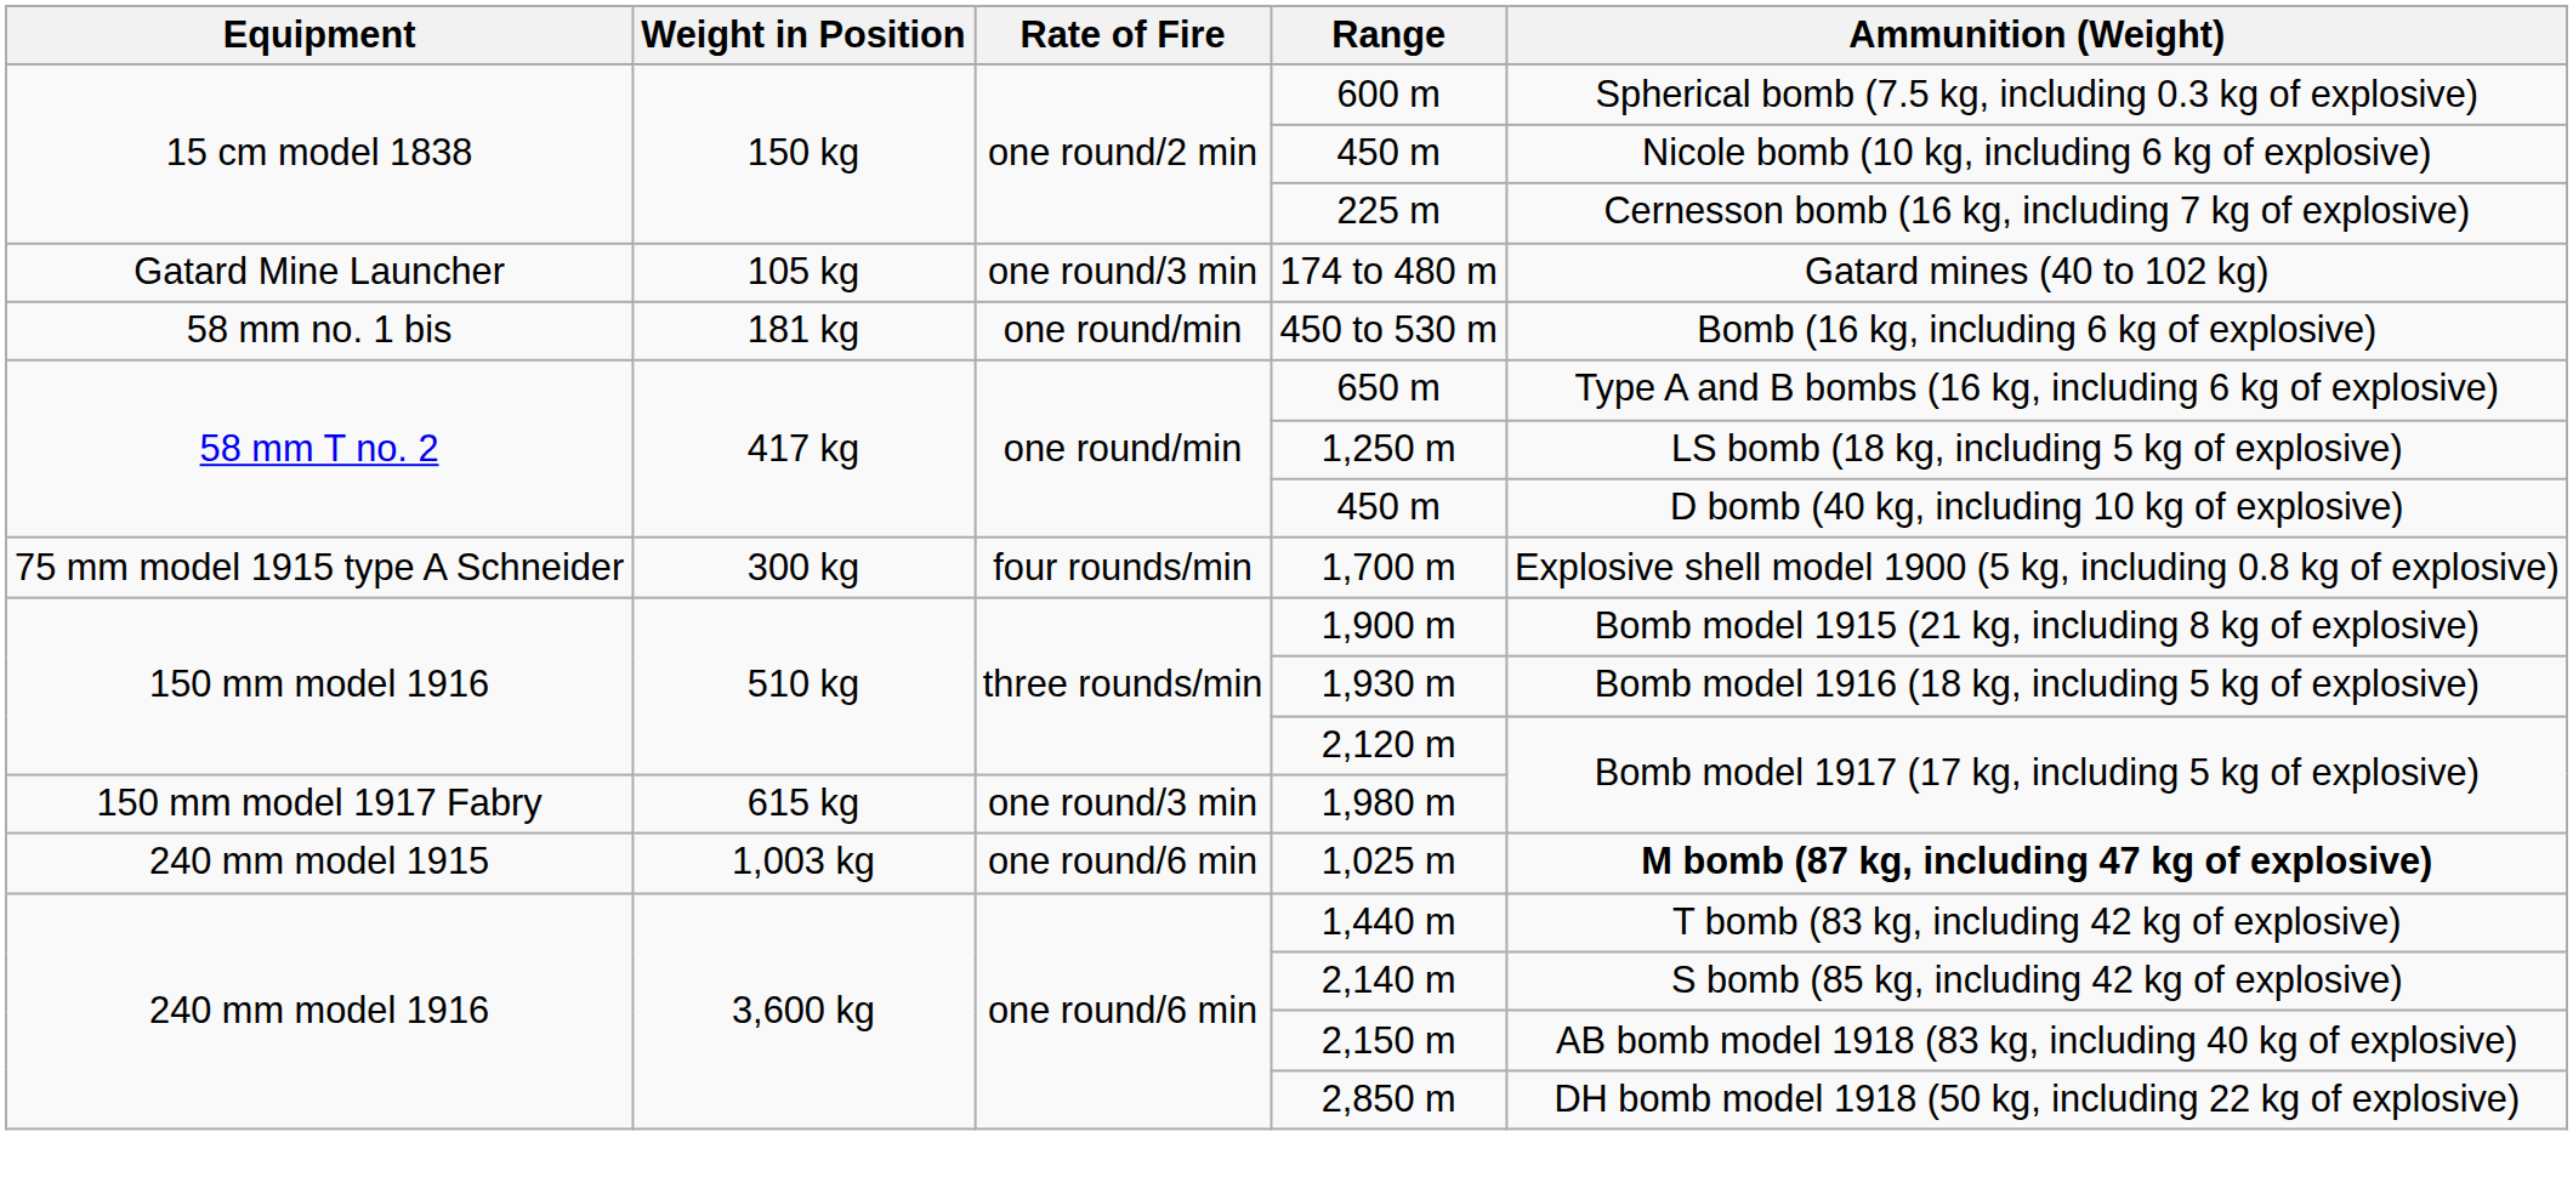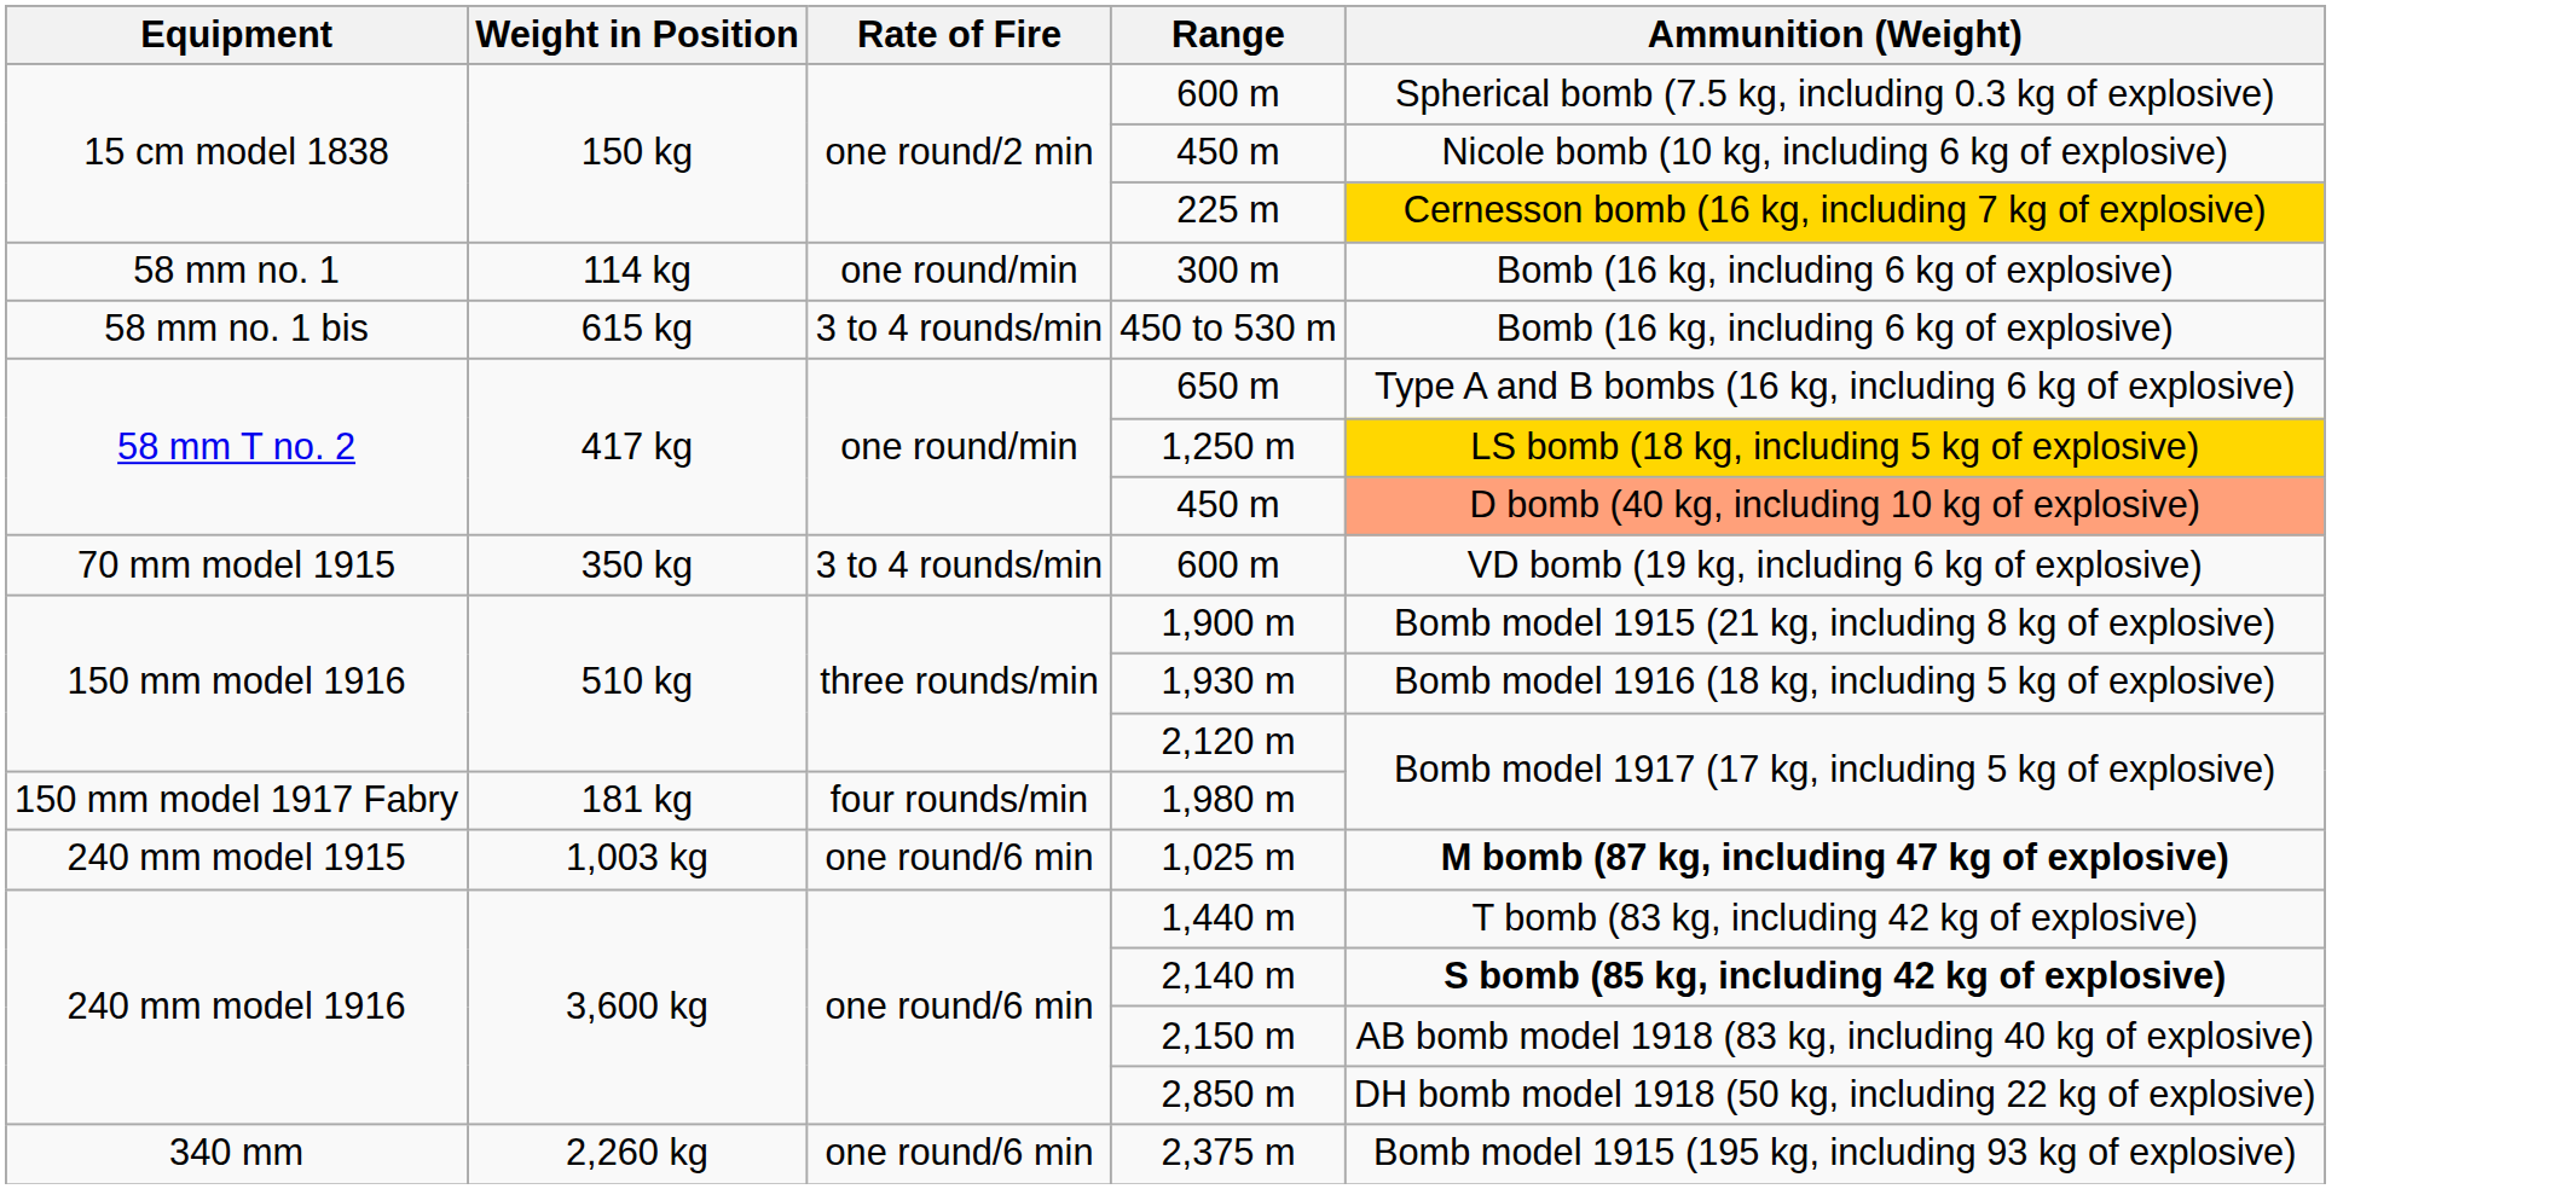225 m | Ammunition (Weight): no background -> gold background
- row: Gatard Mine Launcher | 105 kg | one round/3 min | 174 to 480 m | Gatard mines (40 to 102 kg)
+ row: 58 mm no. 1 | 114 kg | one round/min | 300 m | Bomb (16 kg, including 6 kg of explosive)
450 to 530 m | Weight in Position: 181 kg -> 615 kg
450 to 530 m | Rate of Fire: one round/min -> 3 to 4 rounds/min
1,250 m | Ammunition (Weight): no background -> gold background
58 mm T no. 2 / 450 m | Ammunition (Weight): no background -> lightsalmon background
+ row: 70 mm model 1915 | 350 kg | 3 to 4 rounds/min | 600 m | VD bomb (19 kg, including 6 kg of explosive)
- row: 75 mm model 1915 type A Schneider | 300 kg | four rounds/min | 1,700 m | Explosive shell model 1900 (5 kg, including 0.8 kg of explosive)
1,980 m | Weight in Position: 615 kg -> 181 kg
1,980 m | Rate of Fire: one round/3 min -> four rounds/min
2,140 m | Ammunition (Weight): normal -> bold
+ row: 340 mm | 2,260 kg | one round/6 min | 2,375 m | Bomb model 1915 (195 kg, including 93 kg of explosive)
